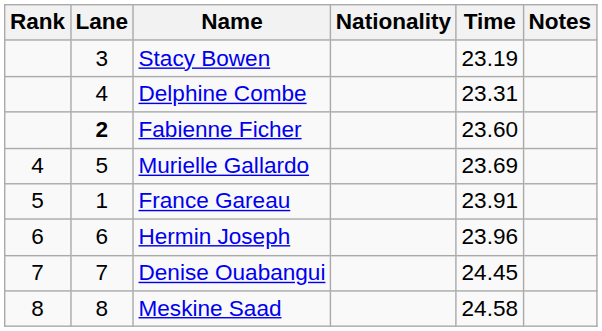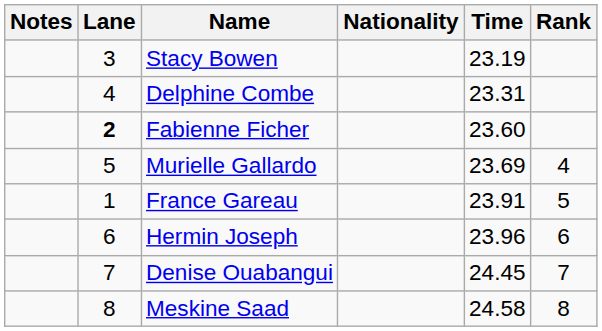columns swapped: Rank <-> Notes
